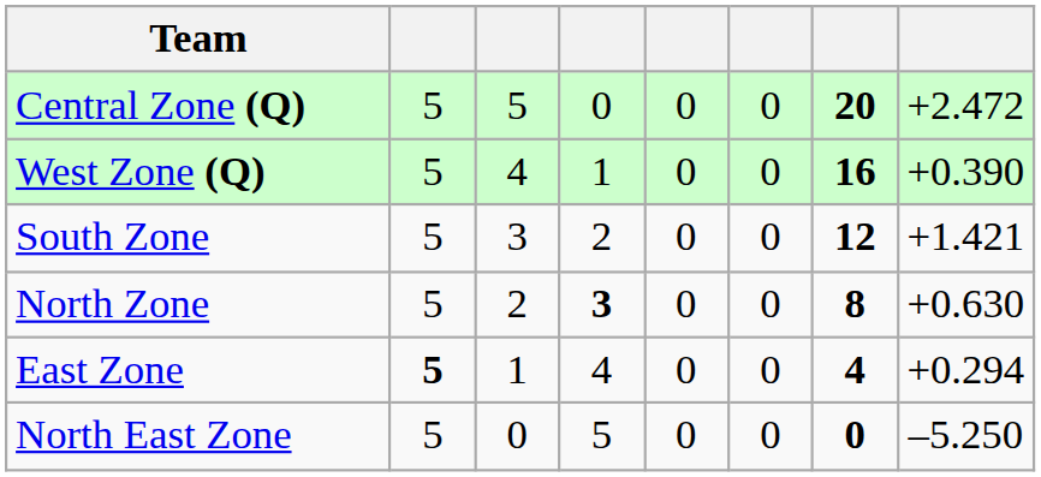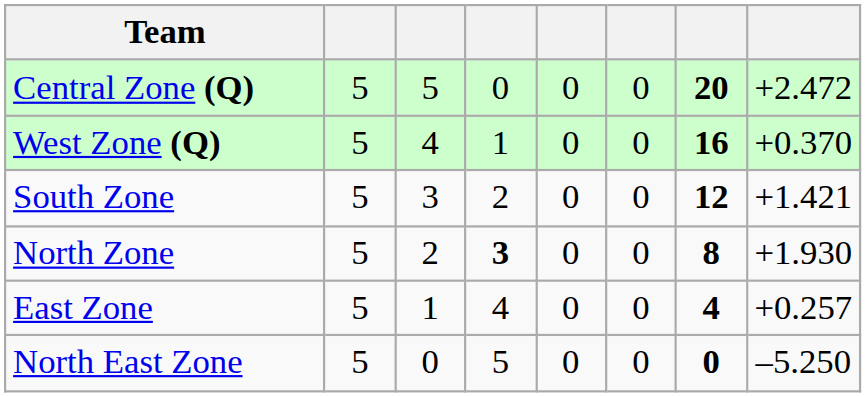West Zone (Q) | column 8: +0.390 -> +0.370
North Zone | column 8: +0.630 -> +1.930
East Zone | column 2: bold -> normal
East Zone | column 8: +0.294 -> +0.257
